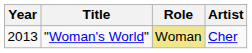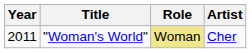"Woman's World" | Year: 2013 -> 2011
